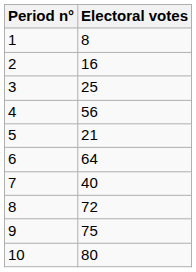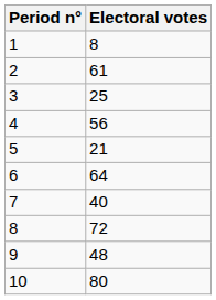2 | Electoral votes: 16 -> 61
9 | Electoral votes: 75 -> 48
